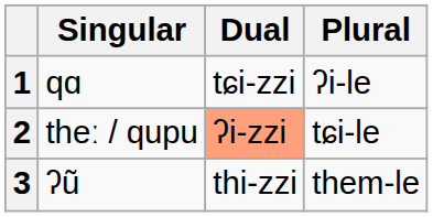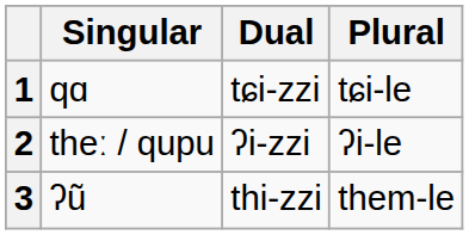1 | Plural: ʔi-le -> tɕi-le
2 | Dual: lightsalmon background -> no background
2 | Plural: tɕi-le -> ʔi-le
